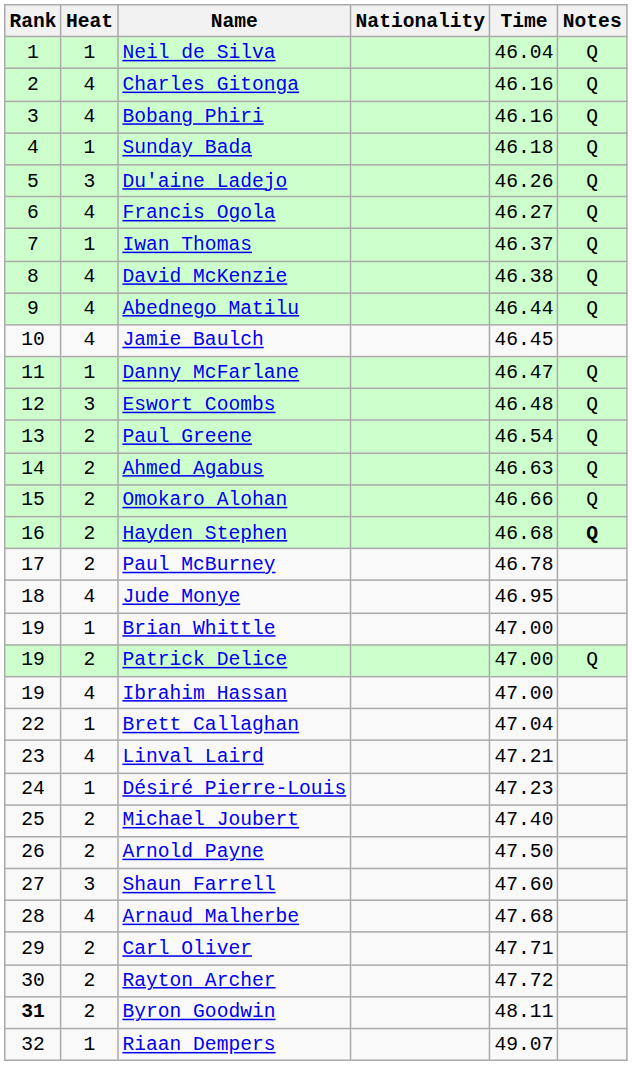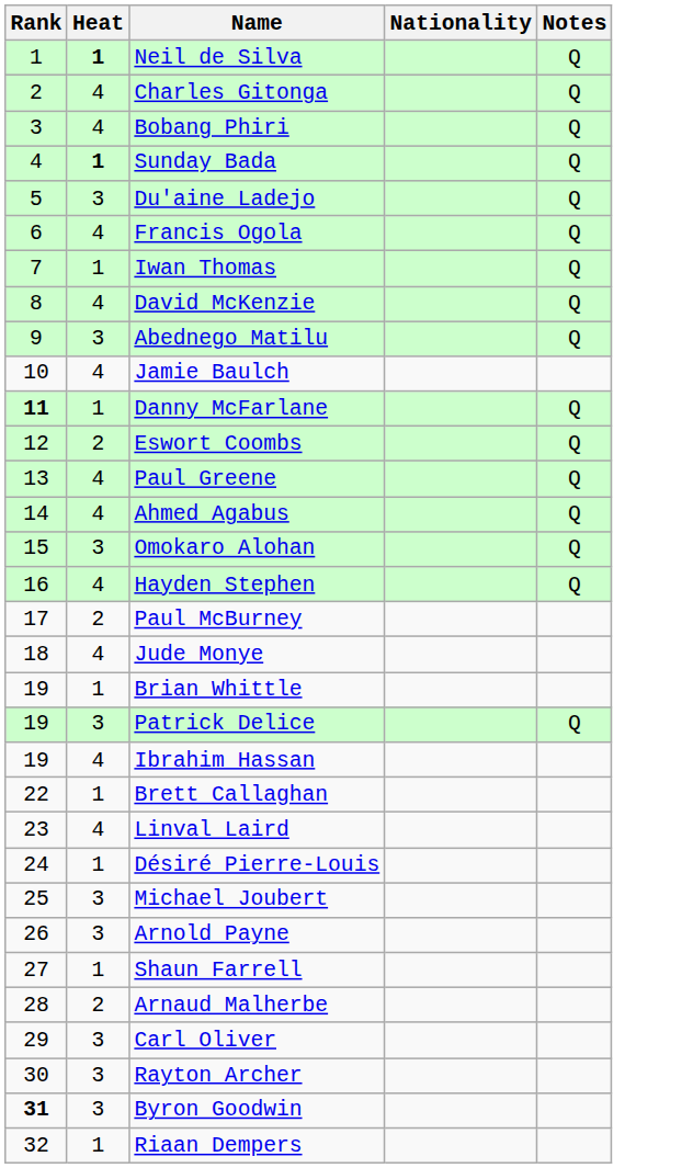- column: Time | 46.04 | 46.16 | 46.16 | 46.18 | 46.26 | 46.27 | 46.37 | 46.38 | 46.44 | 46.45 | 46.47 | 46.48 | 46.54 | 46.63 | 46.66 | 46.68 | 46.78 | 46.95 | 47.00 | 47.00 | 47.00 | 47.04 | 47.21 | 47.23 | 47.40 | 47.50 | 47.60 | 47.68 | 47.71 | 47.72 | 48.11 | 49.07
Neil de Silva | Heat: normal -> bold
Sunday Bada | Heat: normal -> bold
Abednego Matilu | Heat: 4 -> 3
Danny McFarlane | Rank: normal -> bold
Eswort Coombs | Heat: 3 -> 2
Paul Greene | Heat: 2 -> 4
Ahmed Agabus | Heat: 2 -> 4
Omokaro Alohan | Heat: 2 -> 3
Hayden Stephen | Heat: 2 -> 4
Hayden Stephen | Notes: bold -> normal
Patrick Delice | Heat: 2 -> 3
Michael Joubert | Heat: 2 -> 3
Arnold Payne | Heat: 2 -> 3
Shaun Farrell | Heat: 3 -> 1
Arnaud Malherbe | Heat: 4 -> 2
Carl Oliver | Heat: 2 -> 3
Rayton Archer | Heat: 2 -> 3
Byron Goodwin | Heat: 2 -> 3
